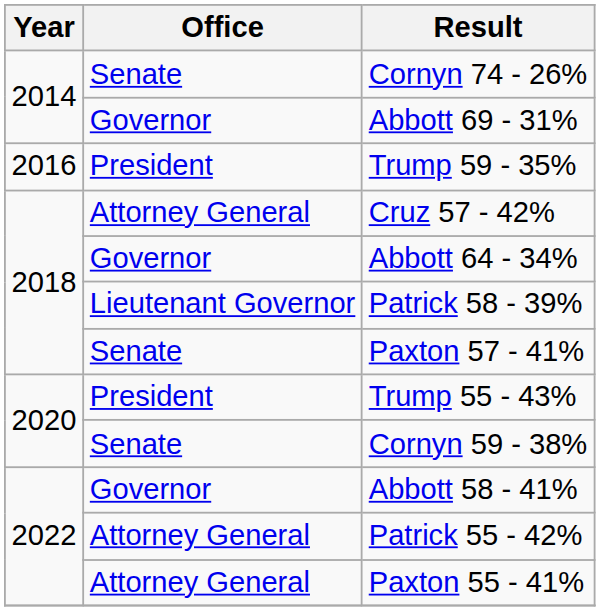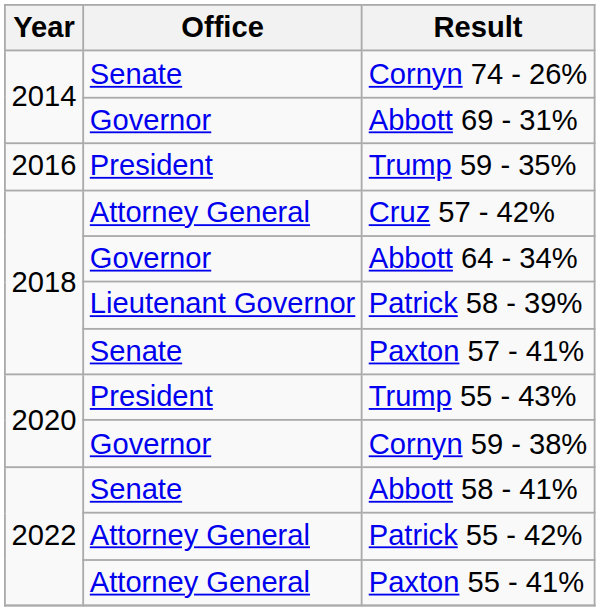Cornyn 59 - 38% | Office: Senate -> Governor
Abbott 58 - 41% | Office: Governor -> Senate
